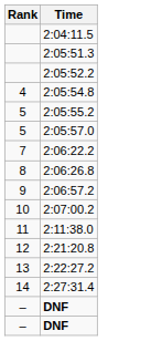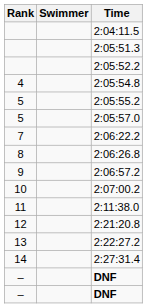+ column: Swimmer
